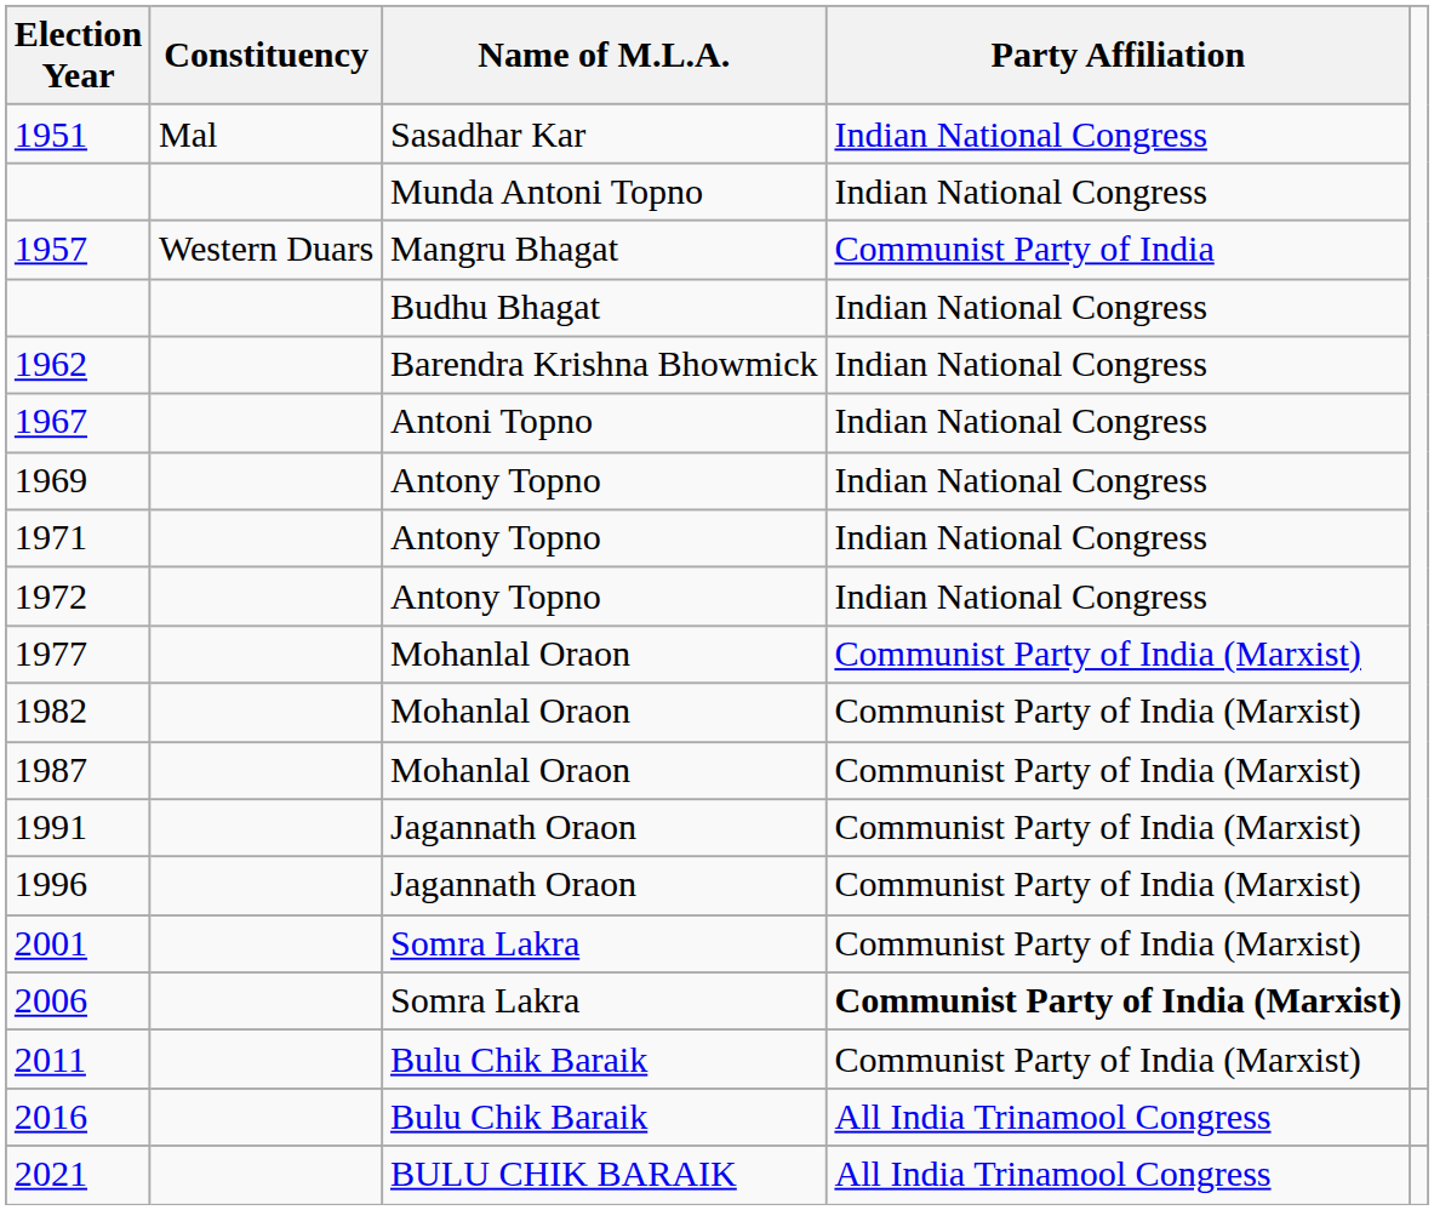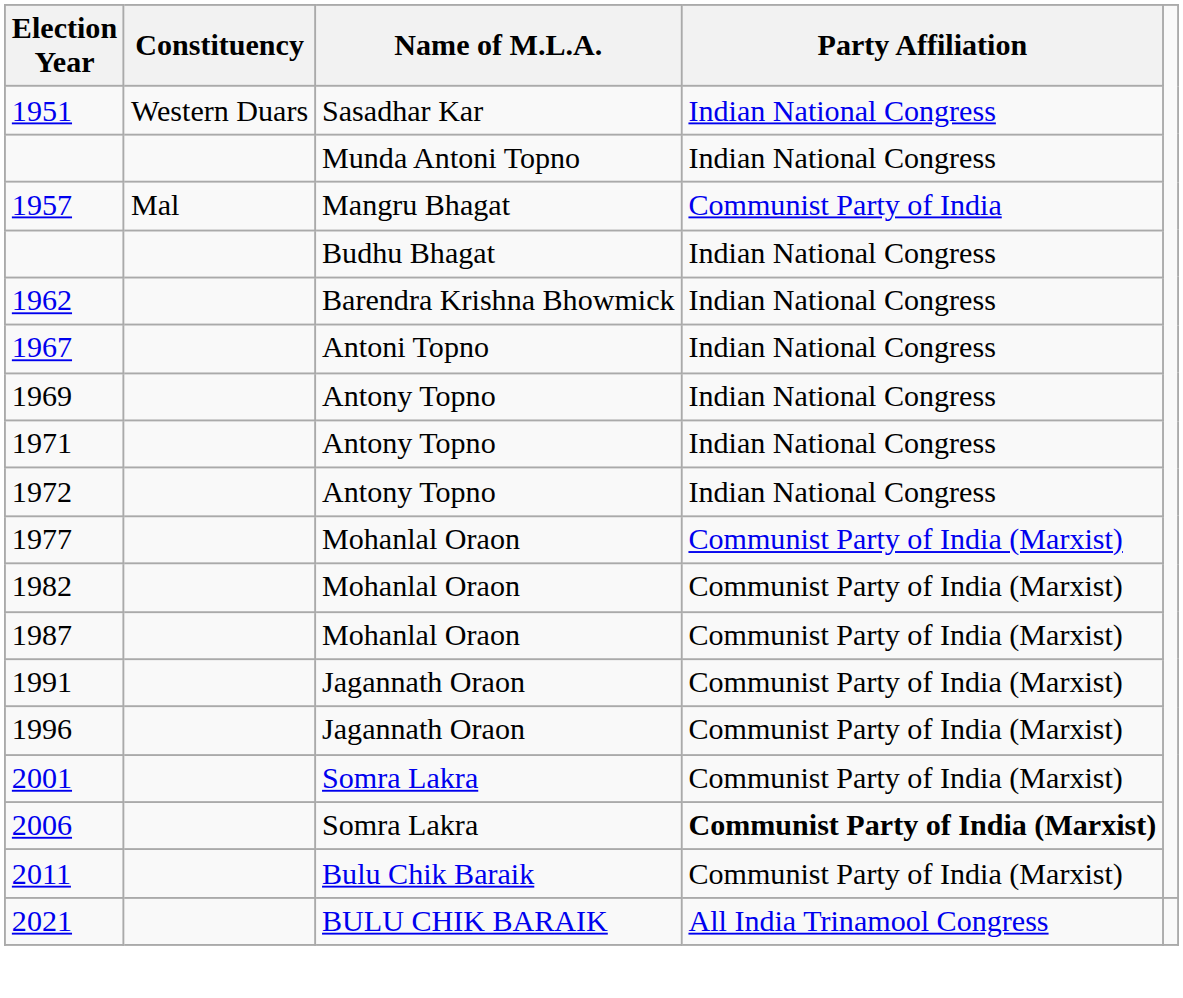1951 | Constituency: Mal -> Western Duars
1957 | Constituency: Western Duars -> Mal
- row: 2016 | Bulu Chik Baraik | All India Trinamool Congress
